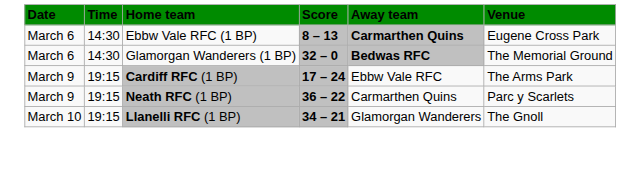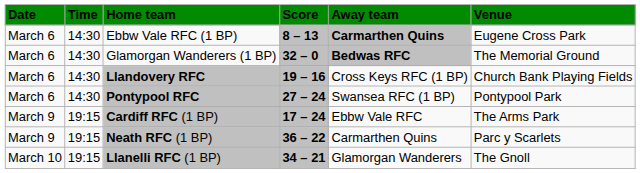+ row: March 6 | 14:30 | Llandovery RFC | 19 – 16 | Cross Keys RFC (1 BP) | Church Bank Playing Fields
+ row: March 6 | 14:30 | Pontypool RFC | 27 – 24 | Swansea RFC (1 BP) | Pontypool Park
